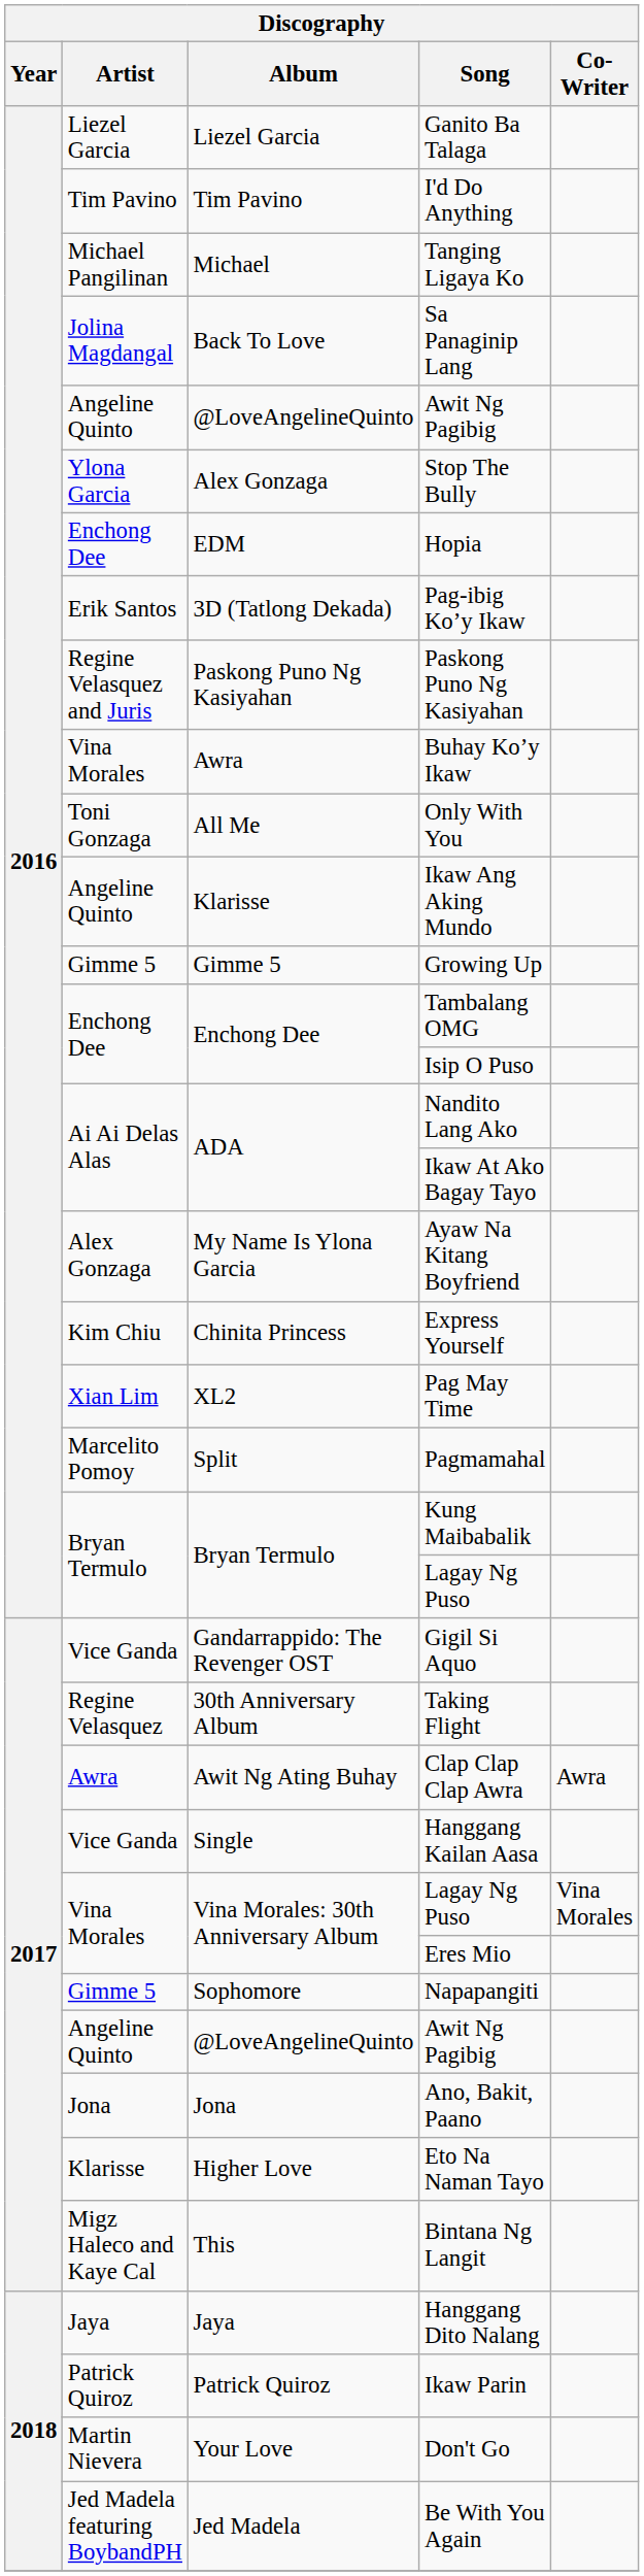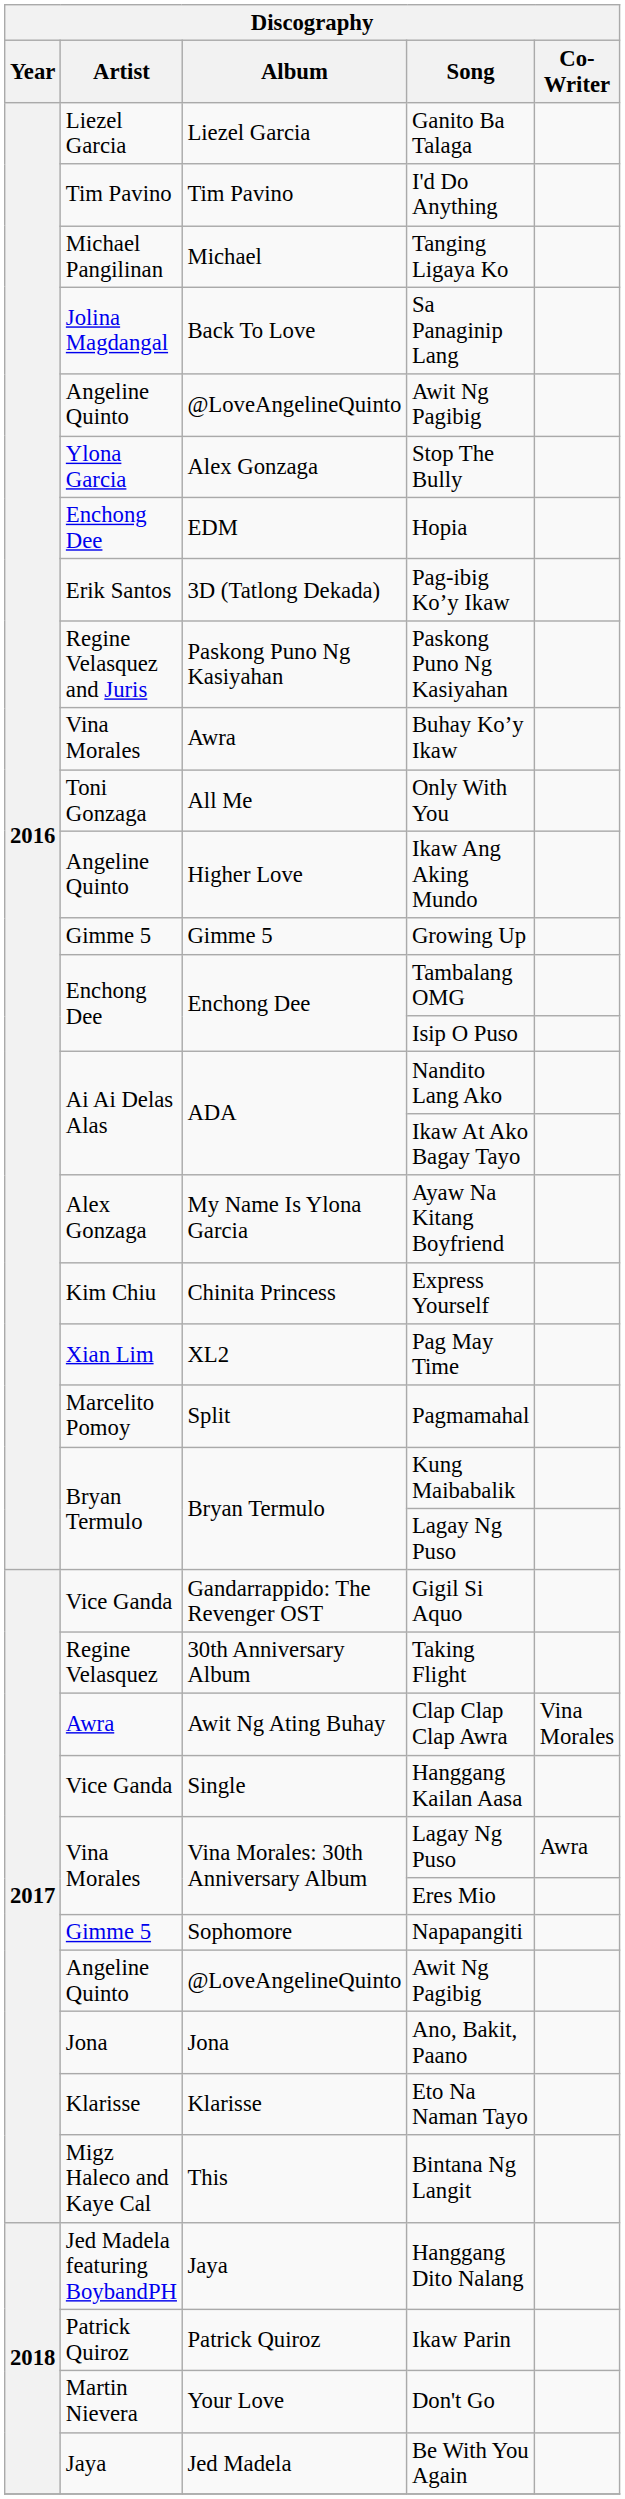Ikaw Ang Aking Mundo | Album: Klarisse -> Higher Love
Clap Clap Clap Awra | Co-Writer: Awra -> Vina Morales
2017 / Lagay Ng Puso | Co-Writer: Vina Morales -> Awra
Eto Na Naman Tayo | Album: Higher Love -> Klarisse
Hanggang Dito Nalang | Artist: Jaya -> Jed Madela featuring BoybandPH
Be With You Again | Artist: Jed Madela featuring BoybandPH -> Jaya
